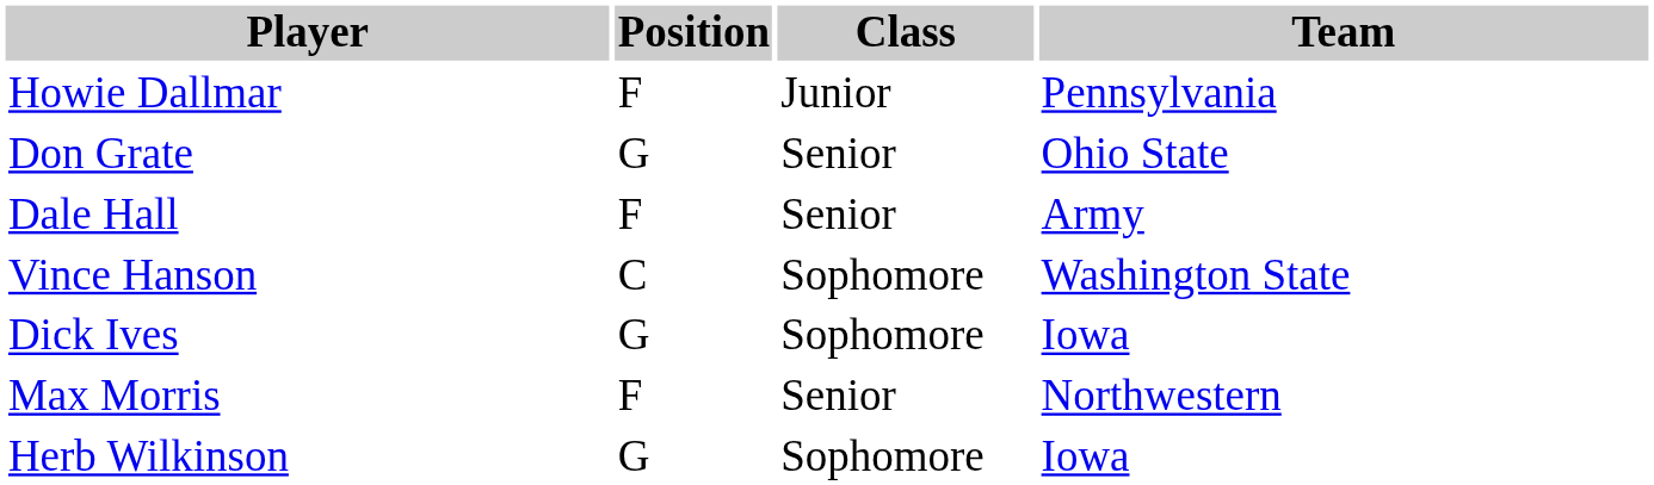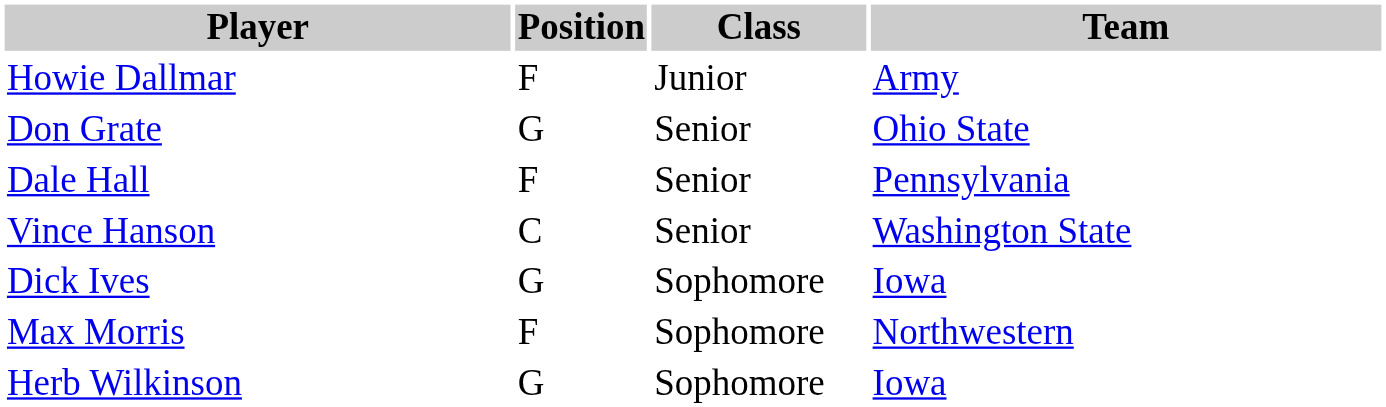Howie Dallmar | Team: Pennsylvania -> Army
Dale Hall | Team: Army -> Pennsylvania
Vince Hanson | Class: Sophomore -> Senior
Max Morris | Class: Senior -> Sophomore
